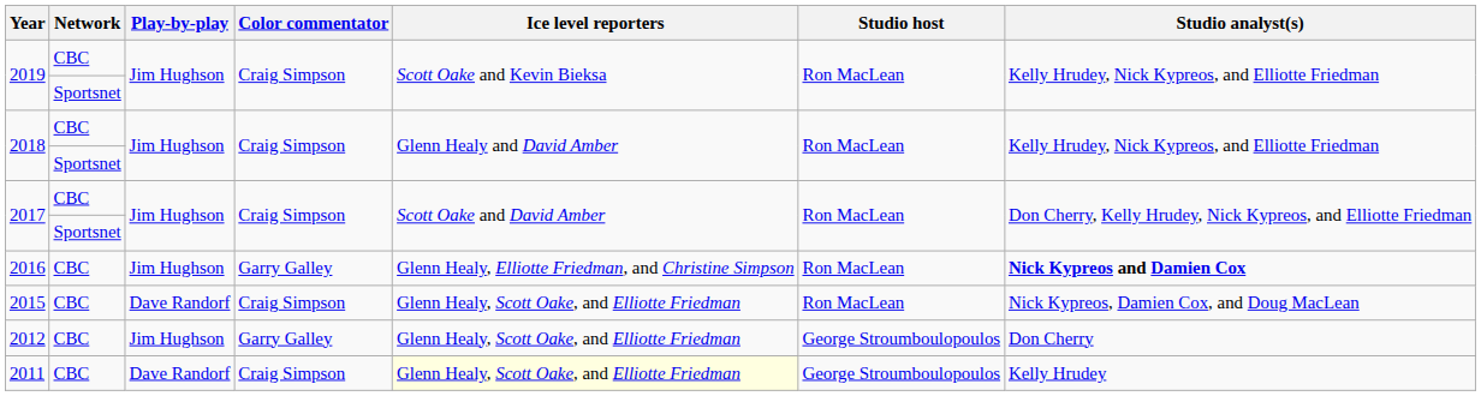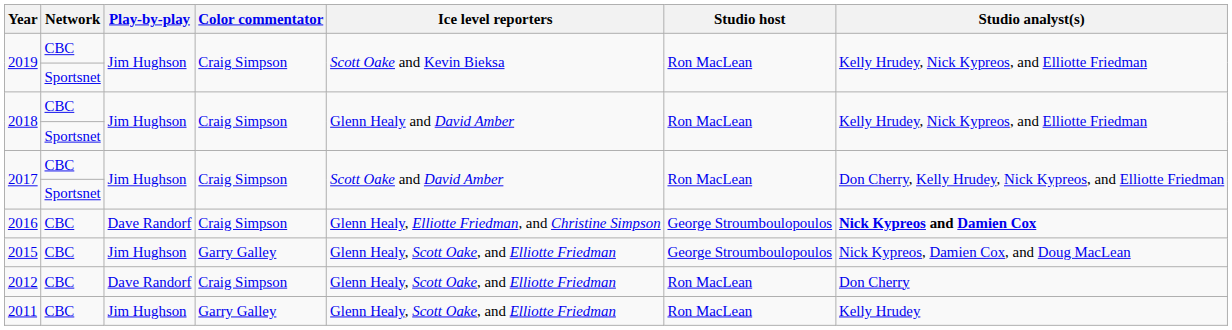2016 | Play-by-play: Jim Hughson -> Dave Randorf
2016 | Color commentator: Garry Galley -> Craig Simpson
2016 | Studio host: Ron MacLean -> George Stroumboulopoulos
2015 | Play-by-play: Dave Randorf -> Jim Hughson
2015 | Color commentator: Craig Simpson -> Garry Galley
2015 | Studio host: Ron MacLean -> George Stroumboulopoulos
2012 | Play-by-play: Jim Hughson -> Dave Randorf
2012 | Color commentator: Garry Galley -> Craig Simpson
2012 | Studio host: George Stroumboulopoulos -> Ron MacLean
2011 | Play-by-play: Dave Randorf -> Jim Hughson
2011 | Color commentator: Craig Simpson -> Garry Galley
2011 | Ice level reporters: lightyellow background -> no background
2011 | Studio host: George Stroumboulopoulos -> Ron MacLean
